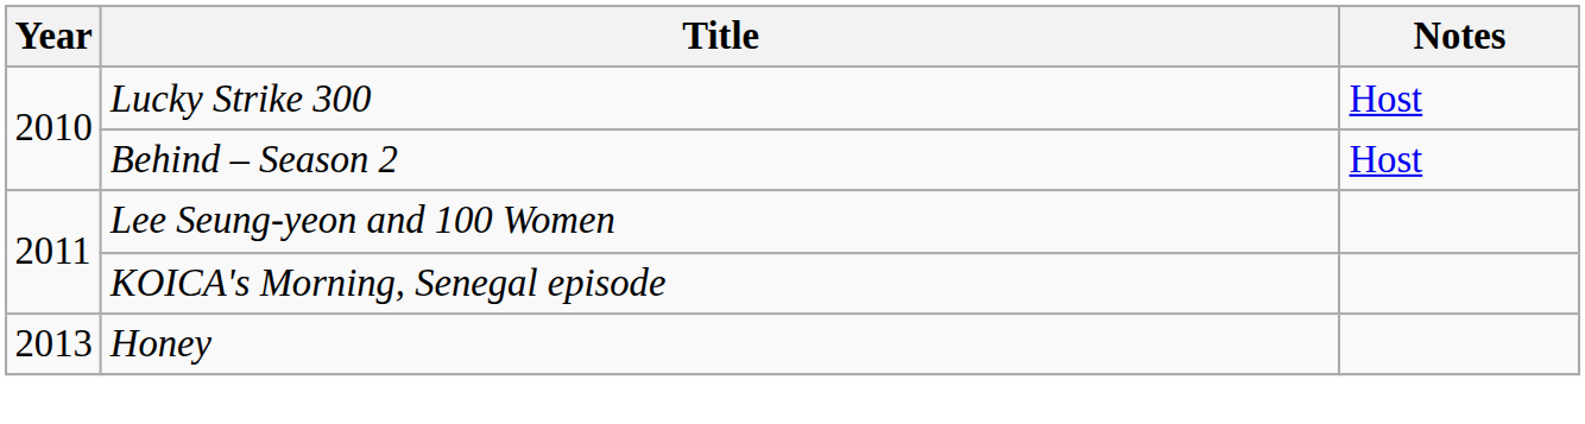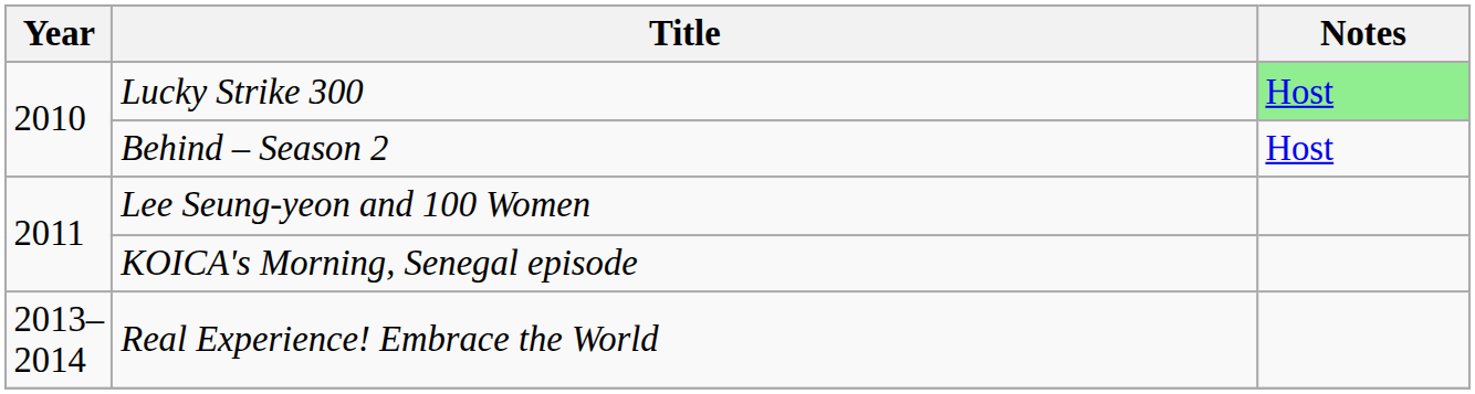Lucky Strike 300 | Notes: no background -> lightgreen background
- row: 2013 | Honey
+ row: 2013–2014 | Real Experience! Embrace the World
